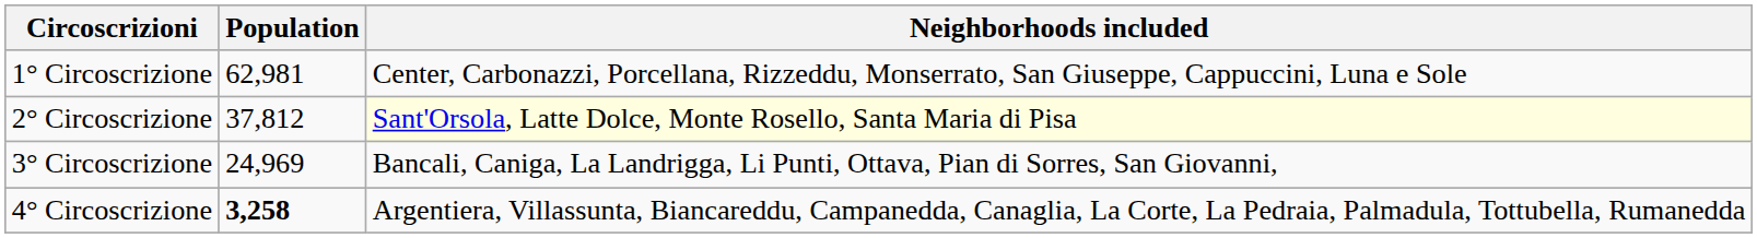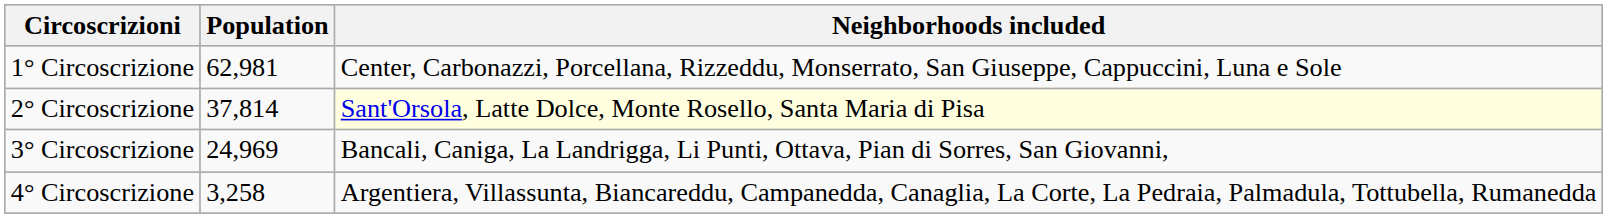2° Circoscrizione | Population: 37,812 -> 37,814
4° Circoscrizione | Population: bold -> normal
